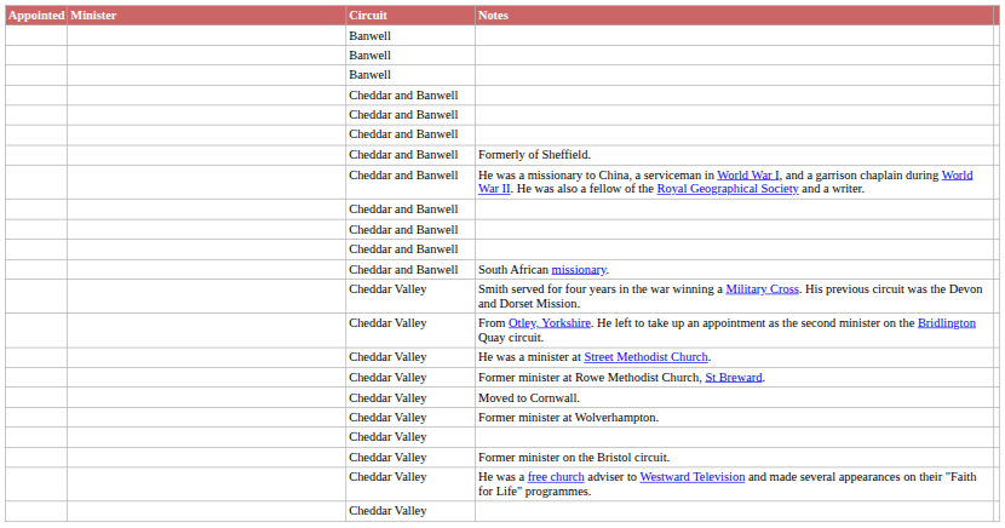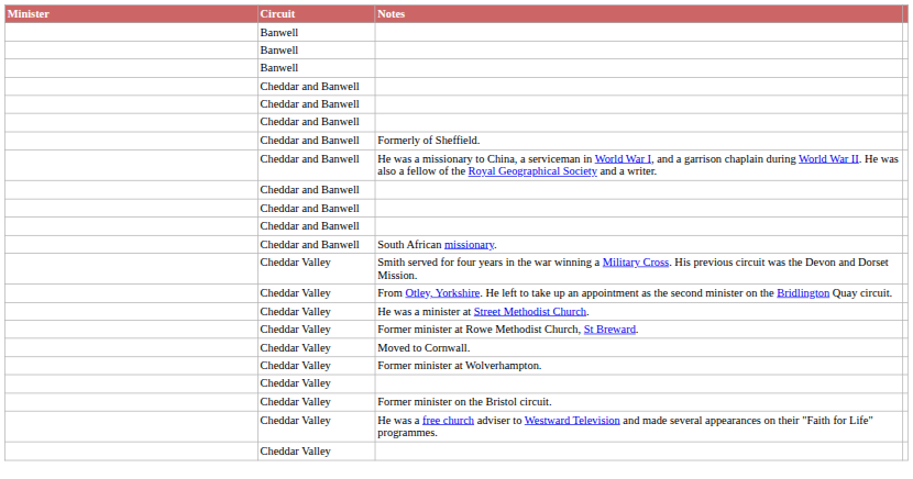- column: Appointed
